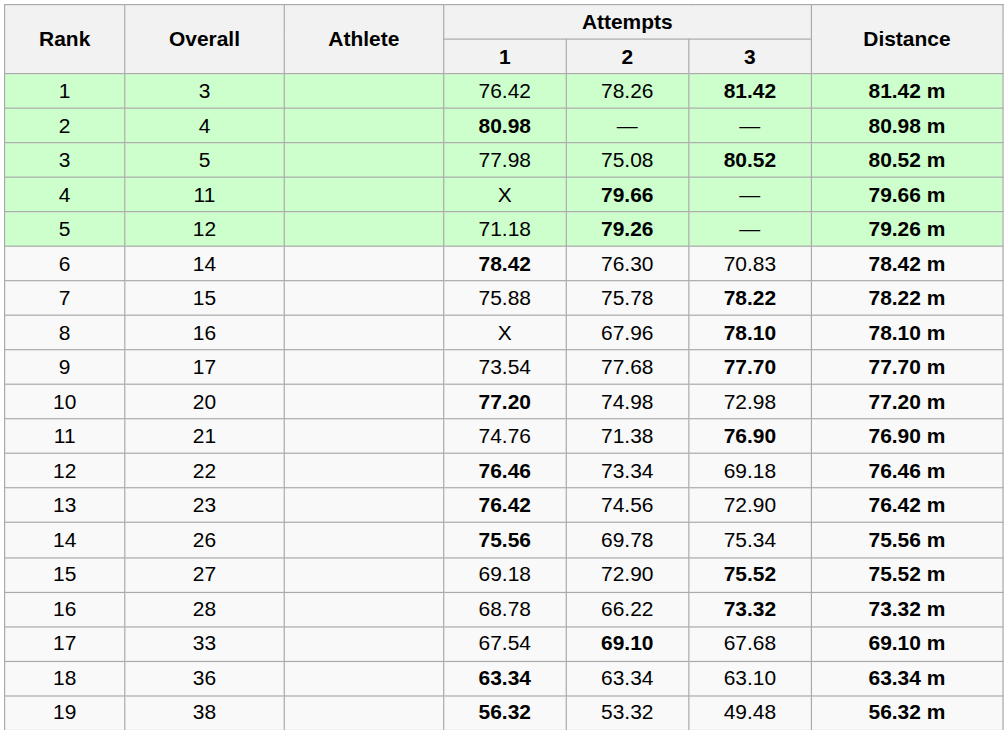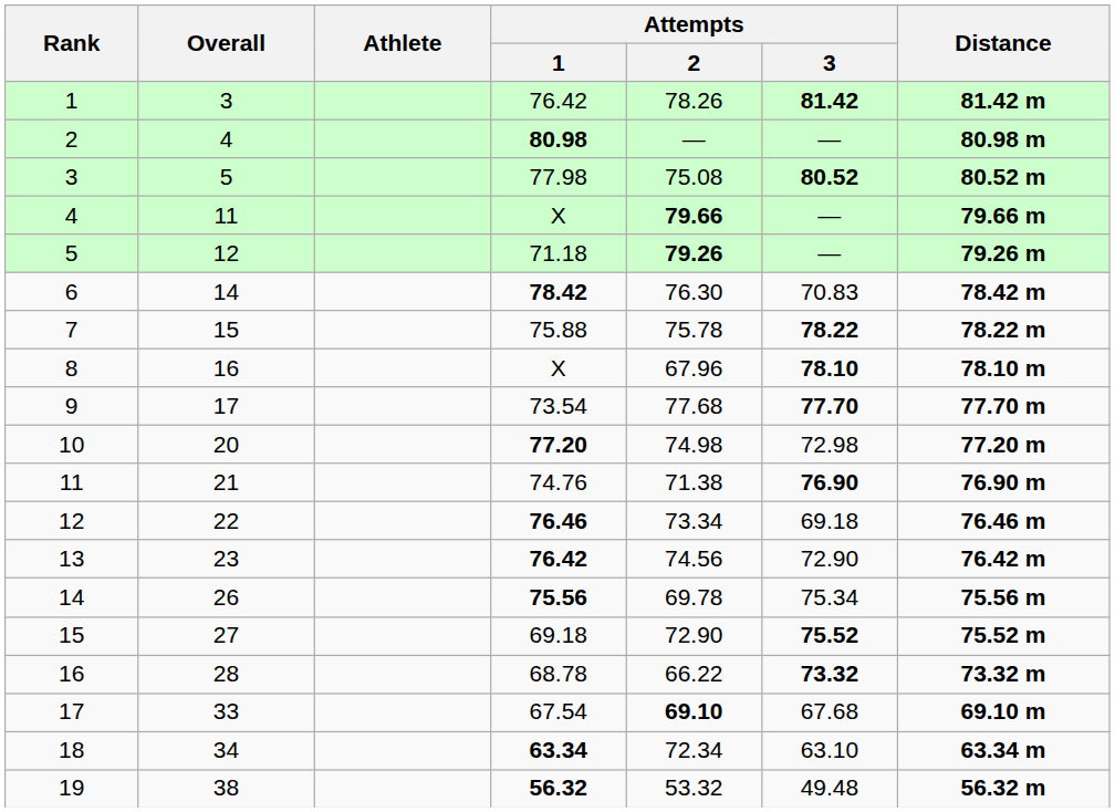18 | Overall: 36 -> 34
18 | Attempts / 2: 63.34 -> 72.34
